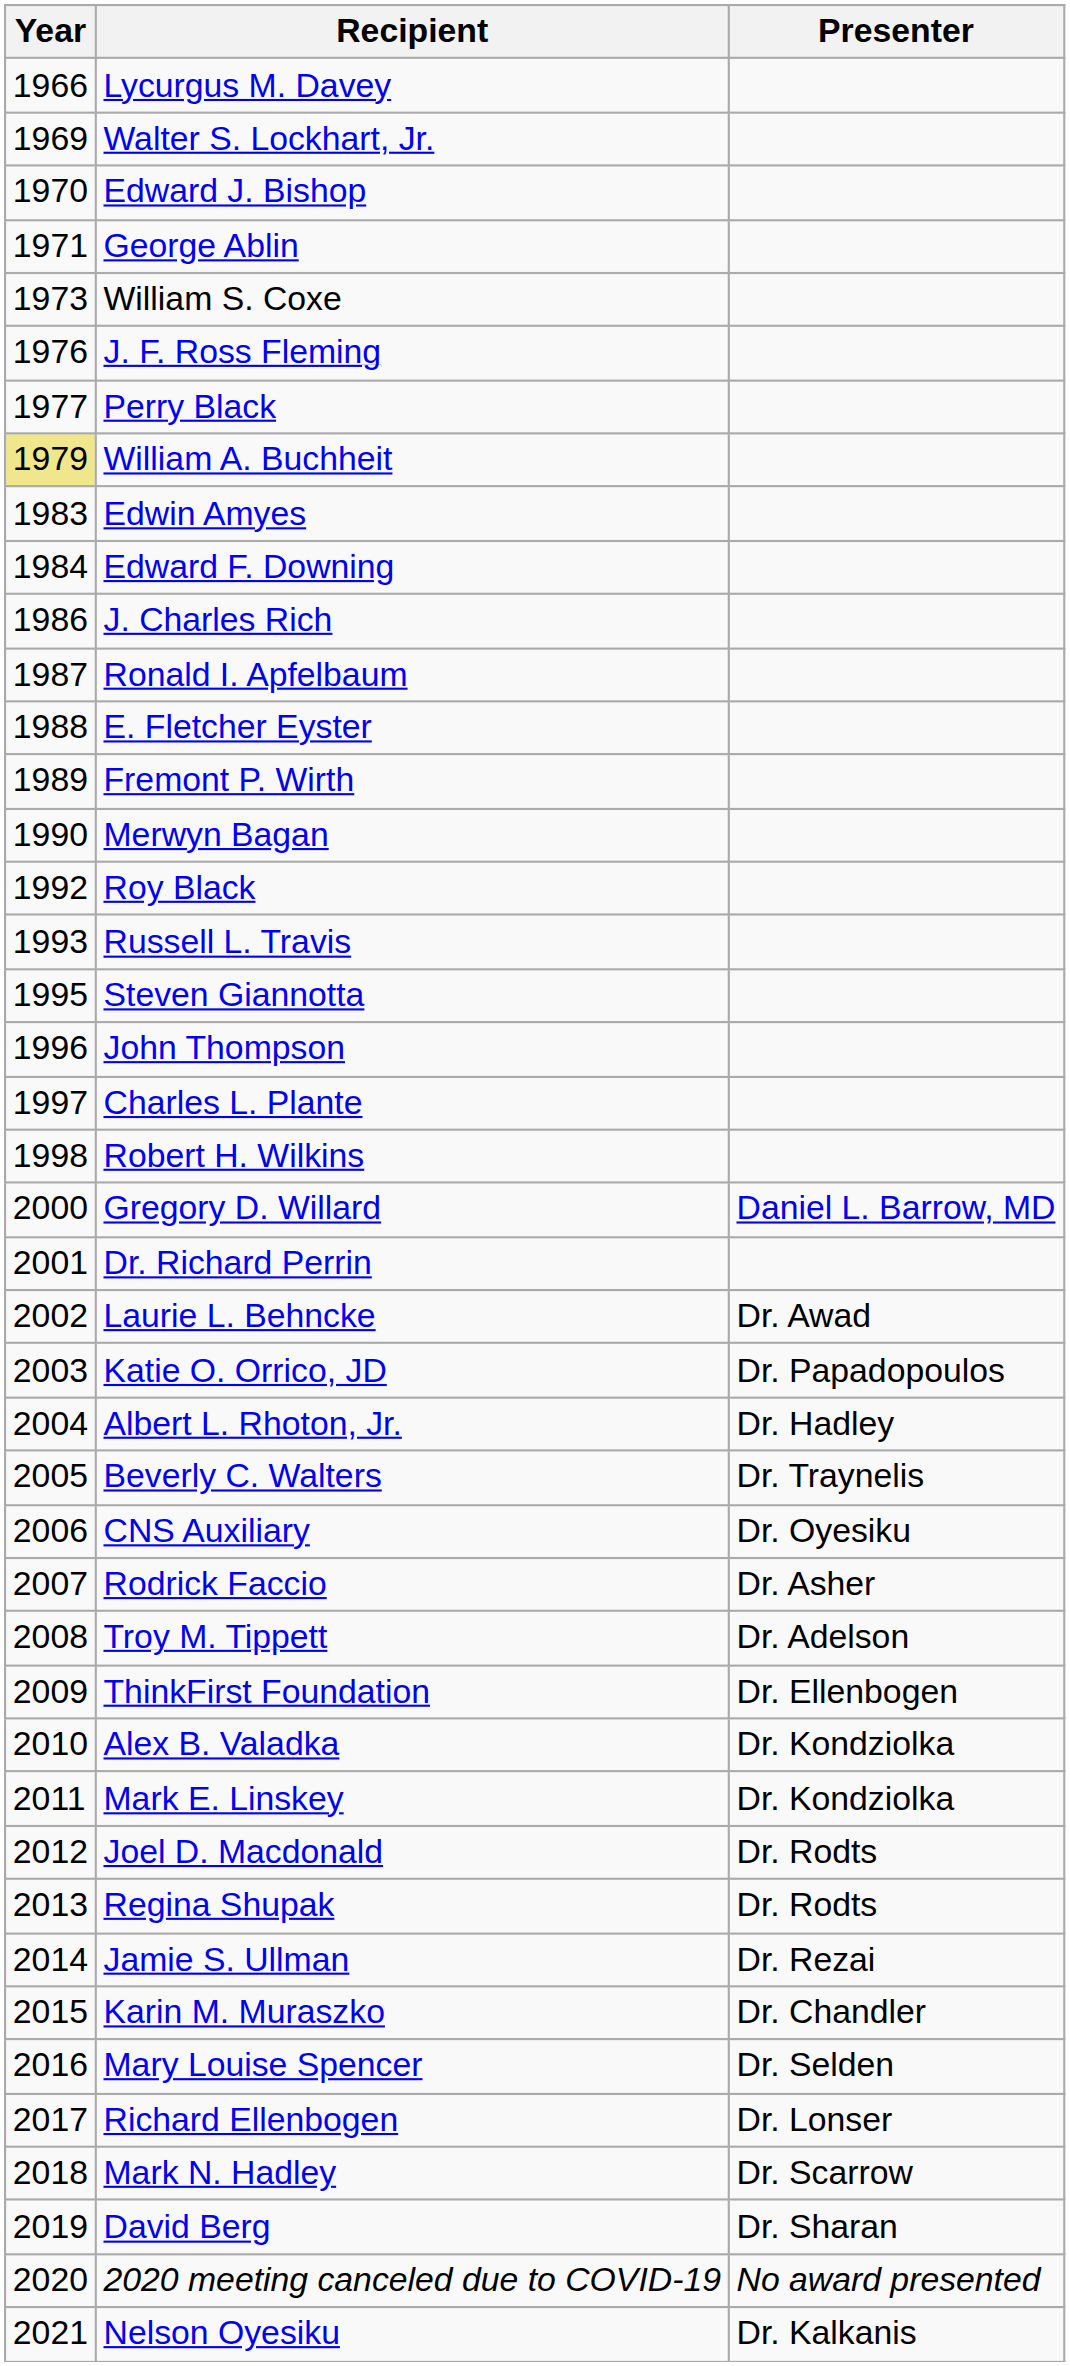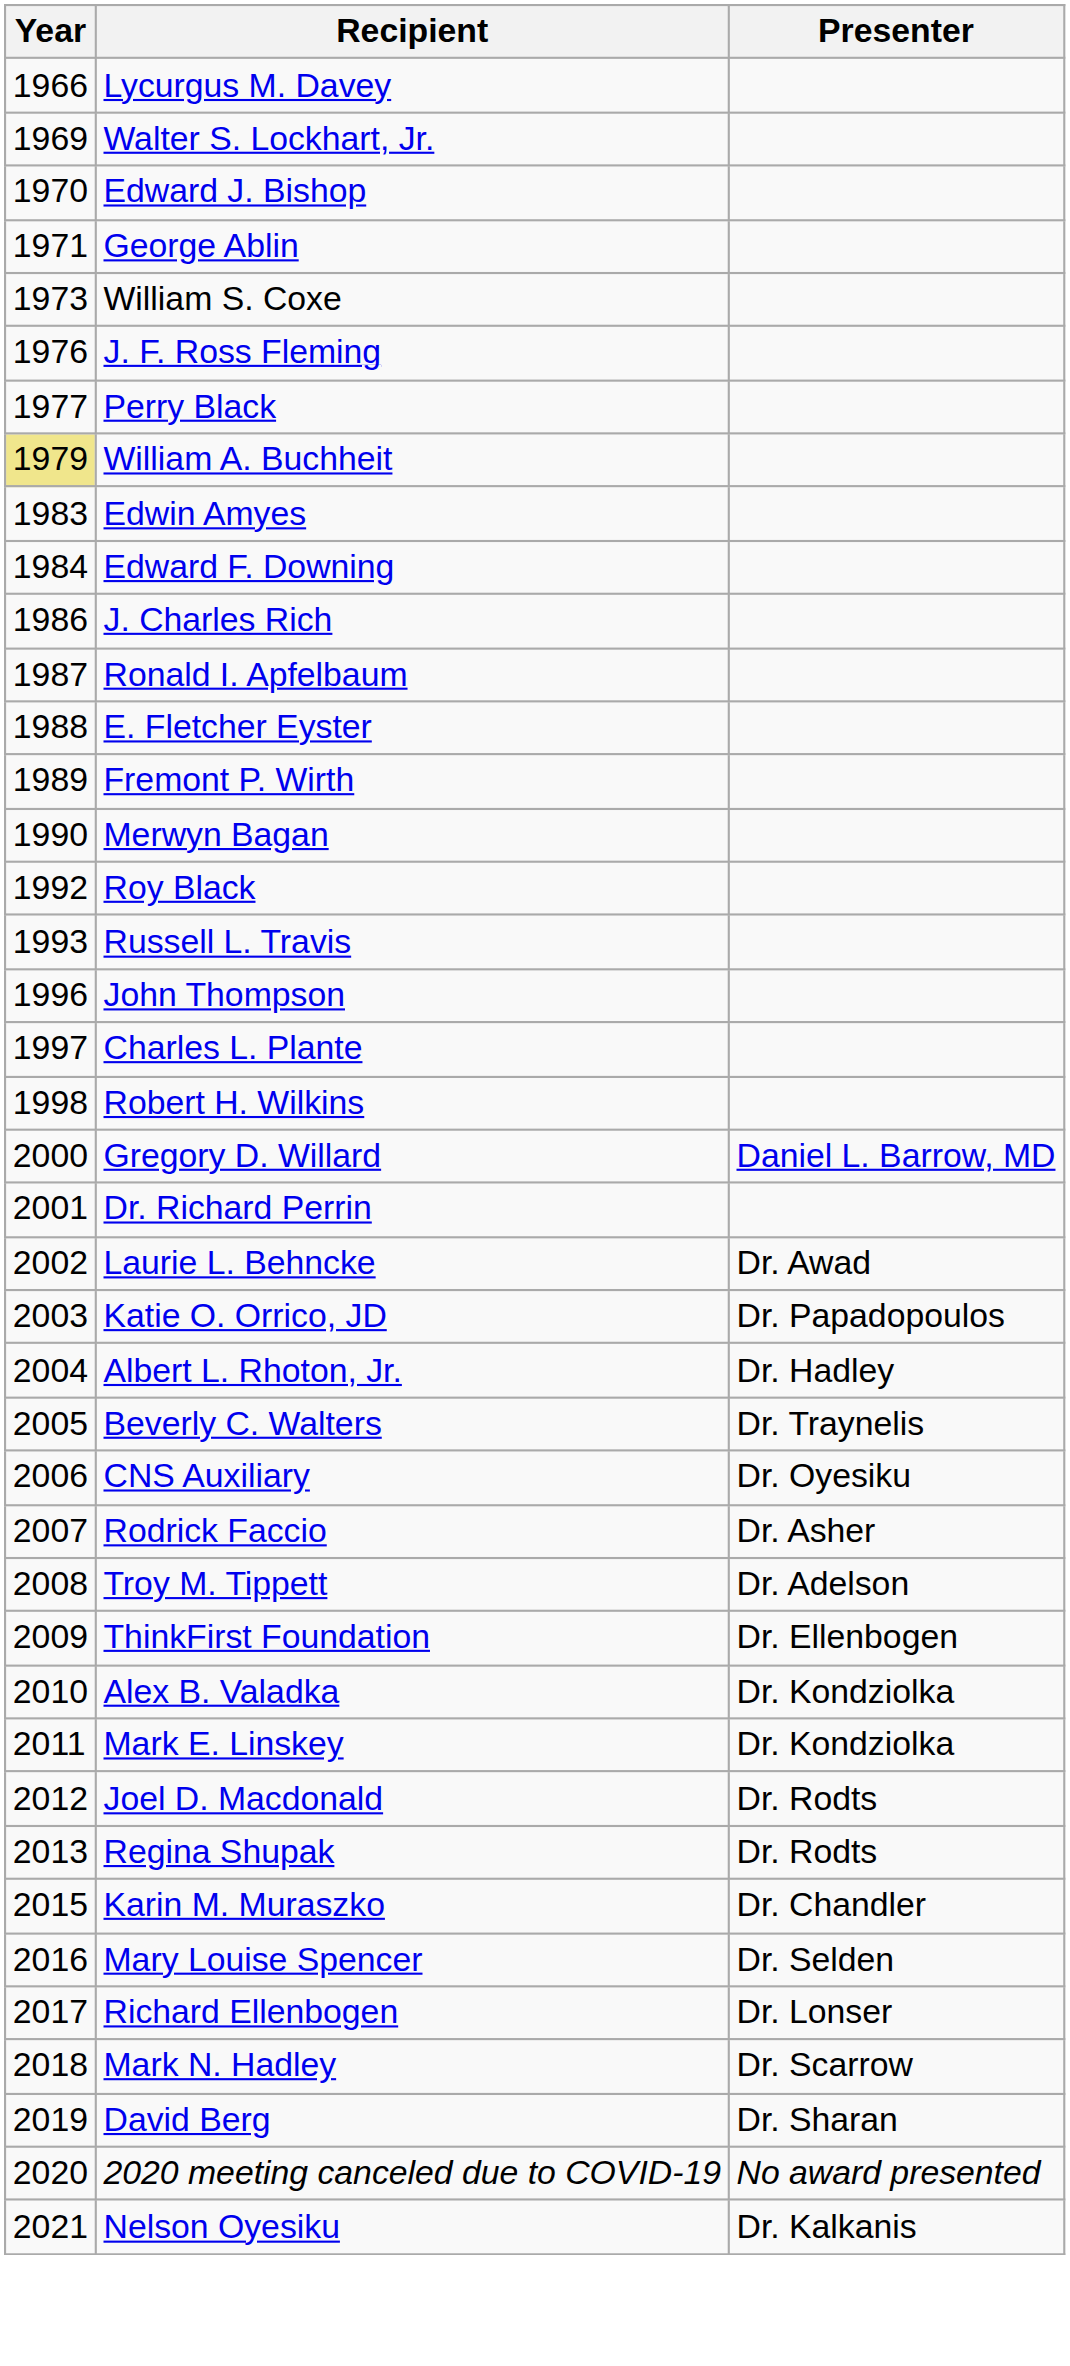- row: 1995 | Steven Giannotta
- row: 2014 | Jamie S. Ullman | Dr. Rezai
